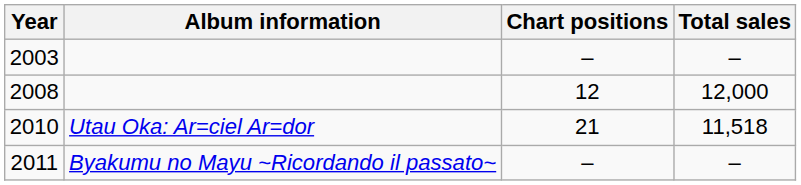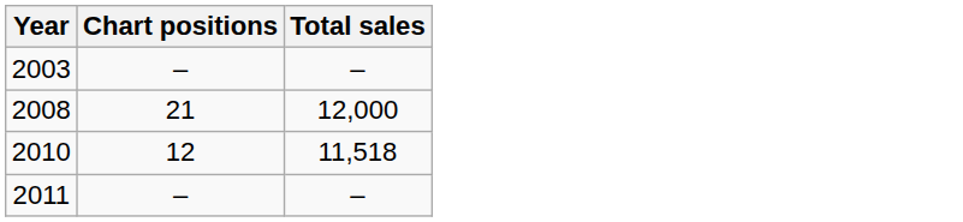- column: Album information | Utau Oka: Ar=ciel Ar=dor | Byakumu no Mayu ~Ricordando il passato~
2008 | Chart positions: 12 -> 21
2010 | Chart positions: 21 -> 12
